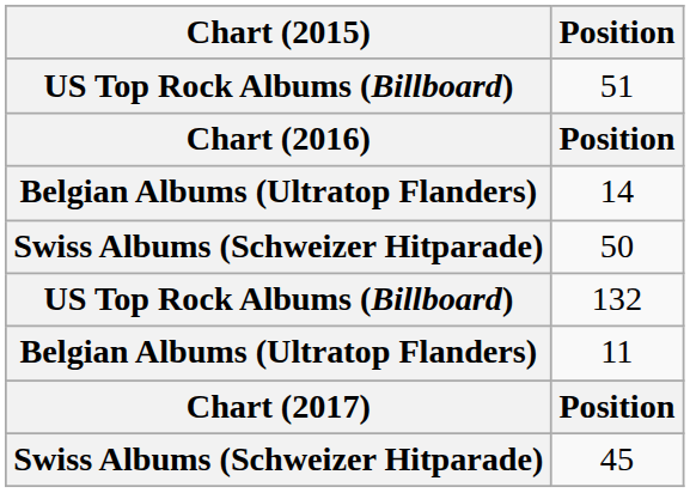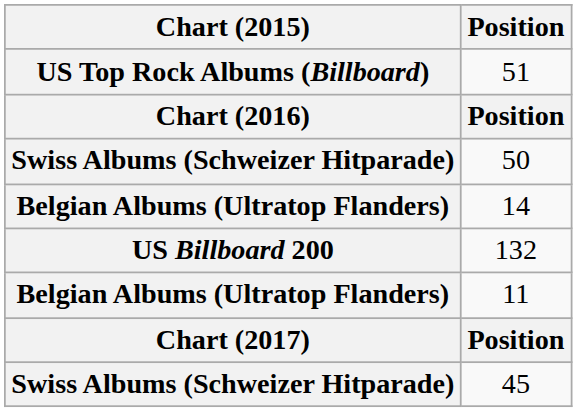rows swapped: 14 <-> 50
132 | Chart (2015): US Top Rock Albums (Billboard) -> US Billboard 200
